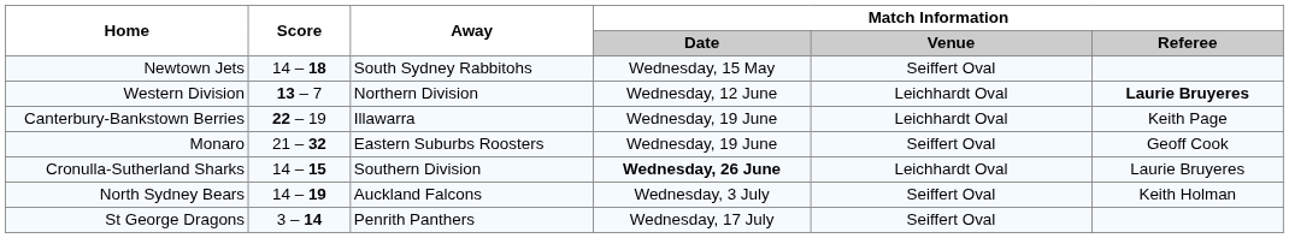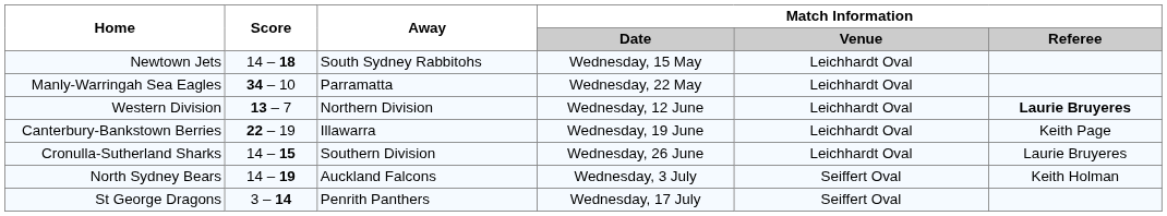Newtown Jets | Match Information / Venue: Seiffert Oval -> Leichhardt Oval
+ row: Manly-Warringah Sea Eagles | 34 – 10 | Parramatta | Wednesday, 22 May | Leichhardt Oval
- row: Monaro | 21 – 32 | Eastern Suburbs Roosters | Wednesday, 19 June | Seiffert Oval | Geoff Cook
Cronulla-Sutherland Sharks | Match Information / Date: bold -> normal
